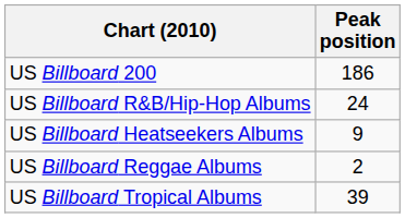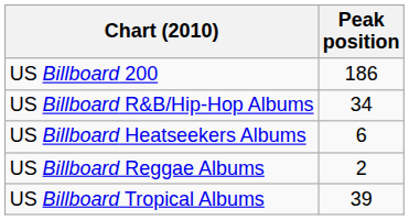US Billboard R&B/Hip-Hop Albums | Peak position: 24 -> 34
US Billboard Heatseekers Albums | Peak position: 9 -> 6
